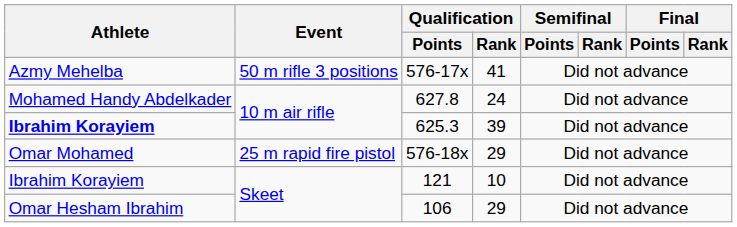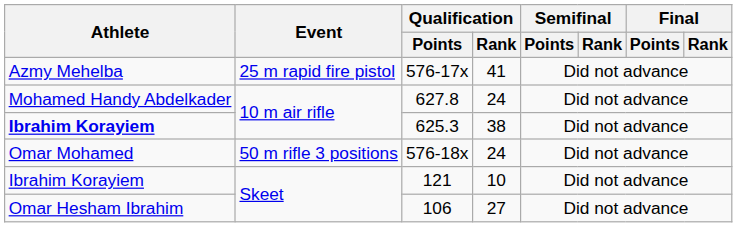576-17x | Event: 50 m rifle 3 positions -> 25 m rapid fire pistol
625.3 | Qualification / Rank: 39 -> 38
576-18x | Event: 25 m rapid fire pistol -> 50 m rifle 3 positions
576-18x | Qualification / Rank: 29 -> 24
106 | Qualification / Rank: 29 -> 27
